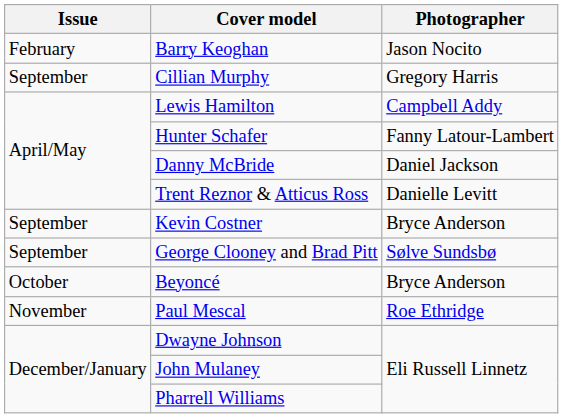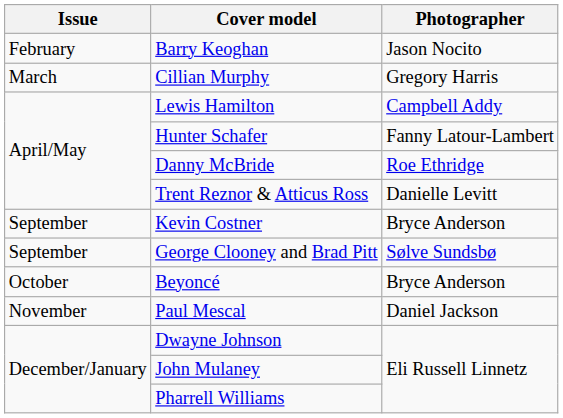Cillian Murphy | Issue: September -> March
Danny McBride | Photographer: Daniel Jackson -> Roe Ethridge
Paul Mescal | Photographer: Roe Ethridge -> Daniel Jackson
